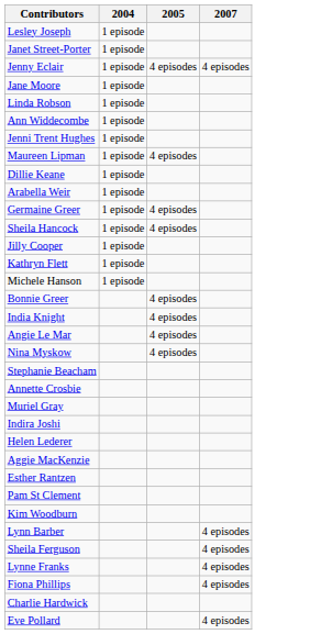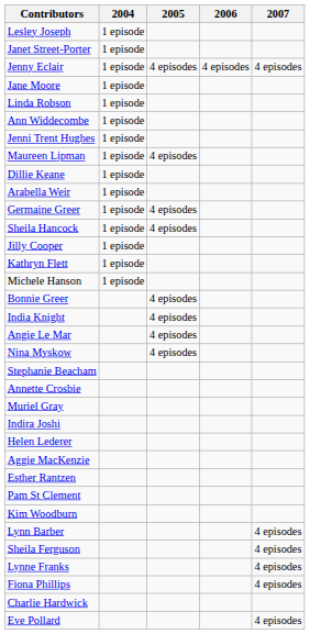+ column: 2006 | 4 episodes
